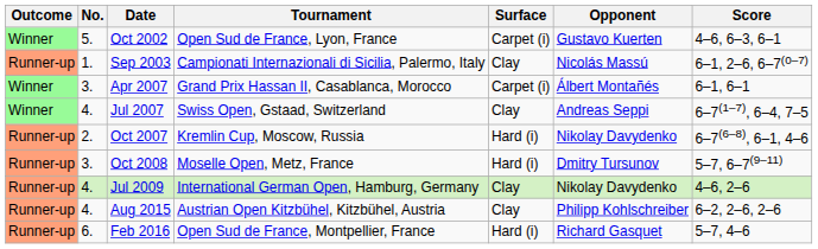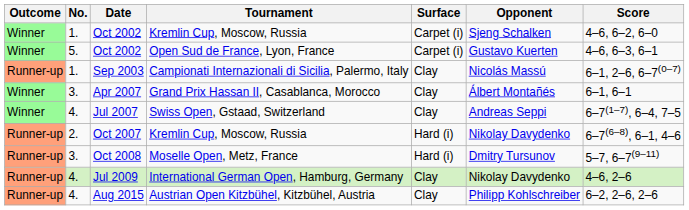+ row: Winner | 1. | Oct 2002 | Kremlin Cup, Moscow, Russia | Carpet (i) | Sjeng Schalken | 4–6, 6–2, 6–0
Apr 2007 | Surface: Carpet (i) -> Clay
- row: Runner-up | 6. | Feb 2016 | Open Sud de France, Montpellier, France | Hard (i) | Richard Gasquet | 5–7, 4–6
